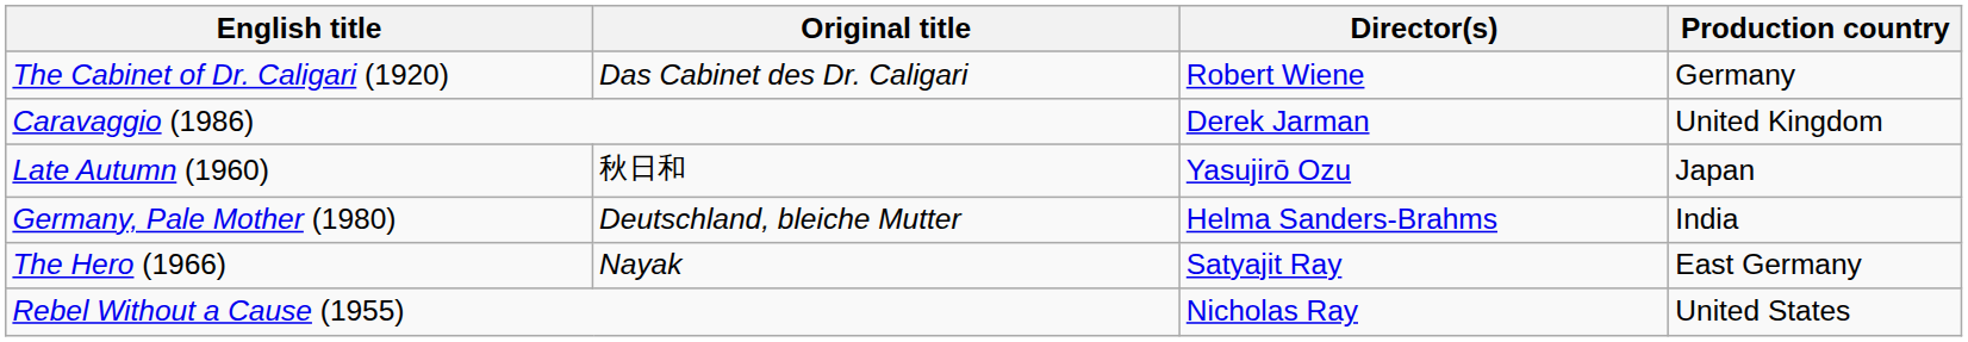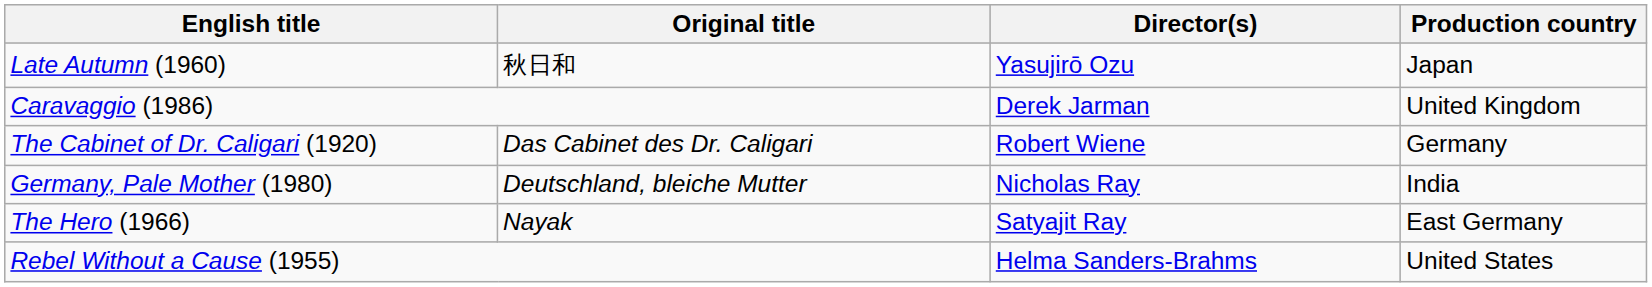rows swapped: Late Autumn (1960) <-> The Cabinet of Dr. Caligari (1920)
Germany, Pale Mother (1980) | Director(s): Helma Sanders-Brahms -> Nicholas Ray
Rebel Without a Cause (1955) | Director(s): Nicholas Ray -> Helma Sanders-Brahms
